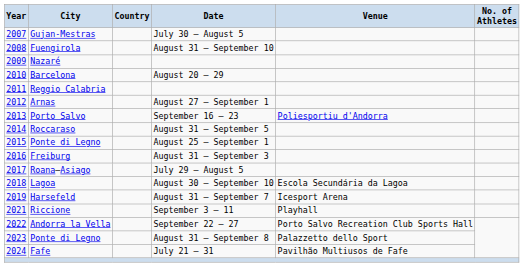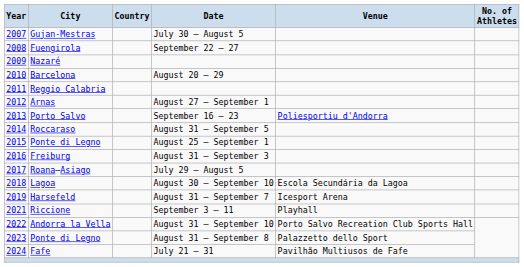Fuengirola | Date: August 31 – September 10 -> September 22 – 27
Andorra la Vella | Date: September 22 – 27 -> August 31 – September 10
